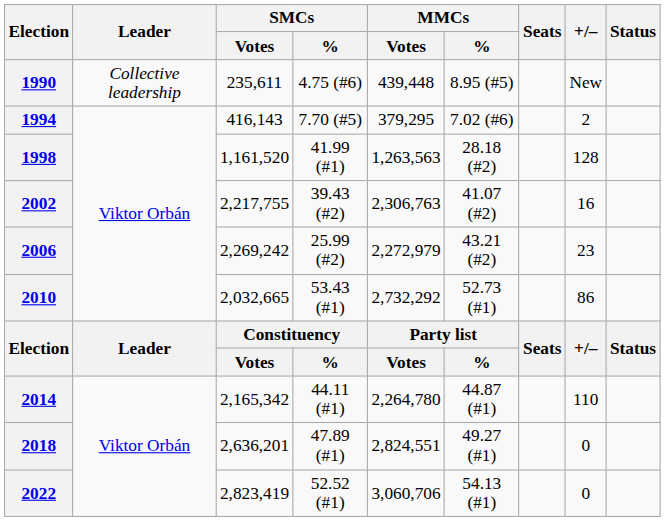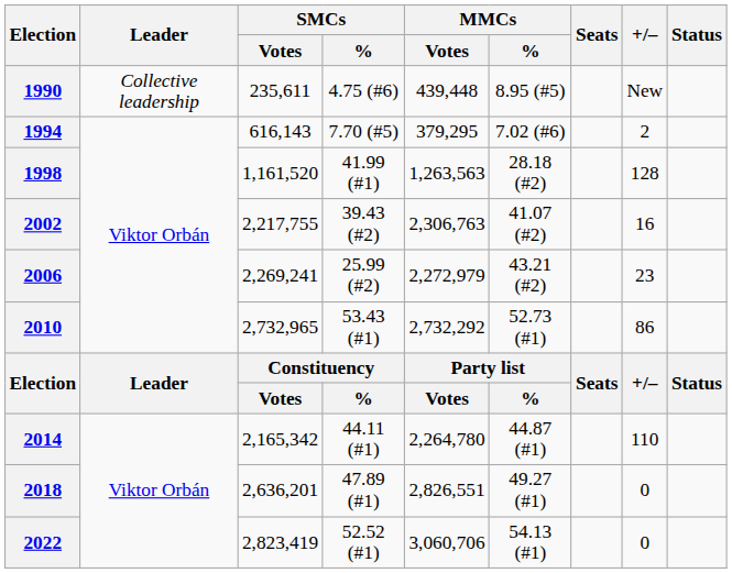1994 | SMCs / Votes: 416,143 -> 616,143
2006 | SMCs / Votes: 2,269,242 -> 2,269,241
2010 | SMCs / Votes: 2,032,665 -> 2,732,965
2018 | MMCs / Votes: 2,824,551 -> 2,826,551
